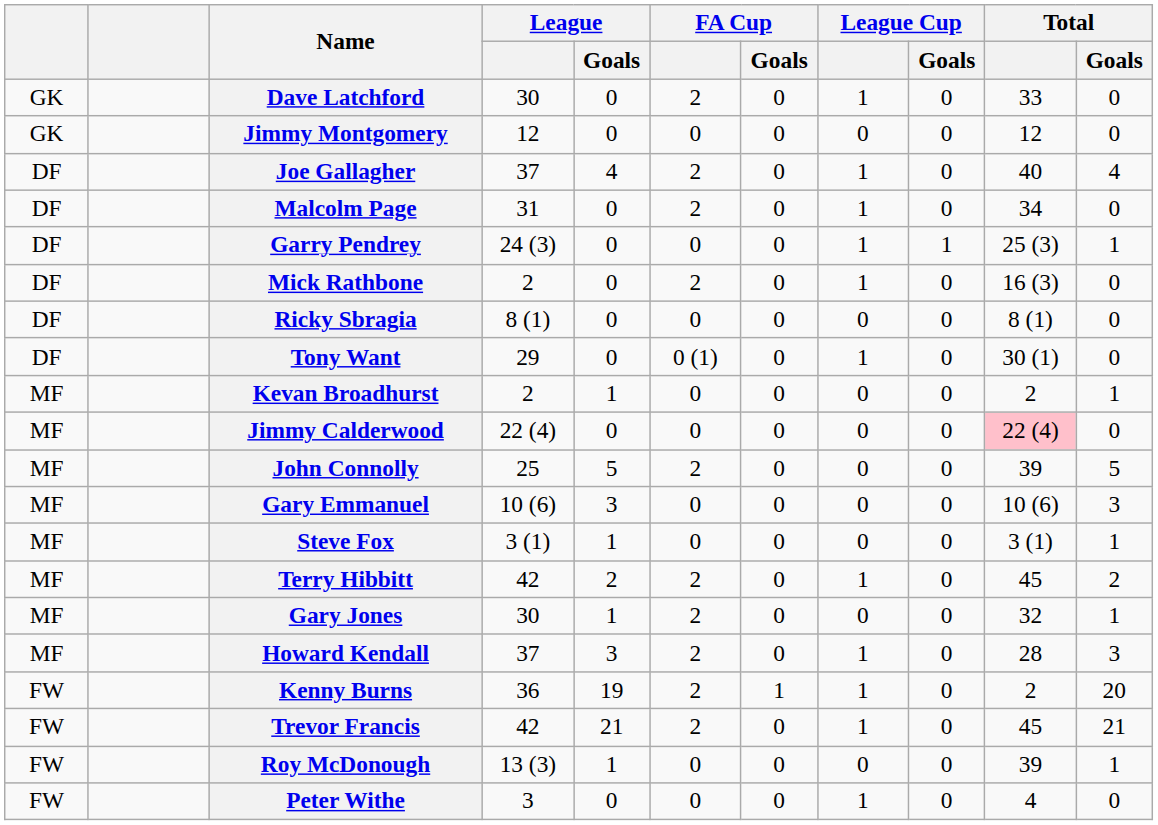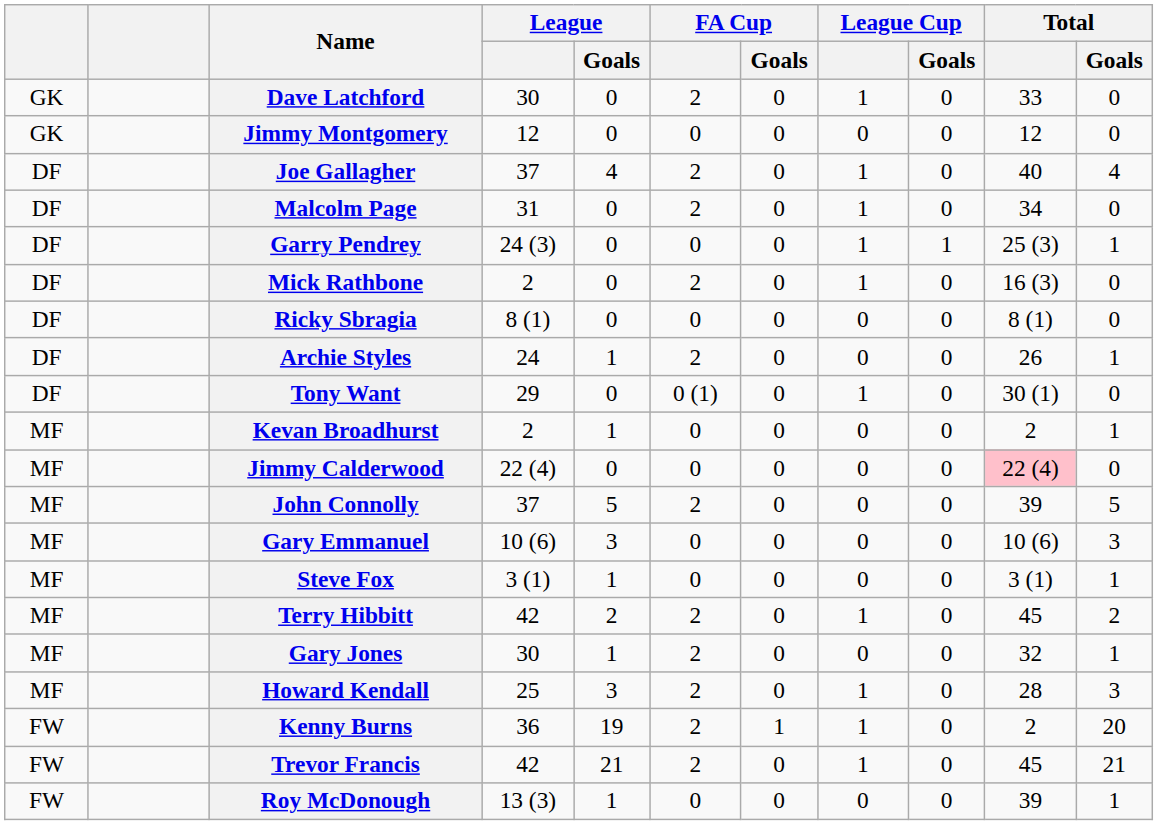+ row: DF | Archie Styles | 24 | 1 | 2 | 0 | 0 | 0 | 26 | 1
John Connolly | League: 25 -> 37
Howard Kendall | League: 37 -> 25
- row: FW | Peter Withe | 3 | 0 | 0 | 0 | 1 | 0 | 4 | 0
